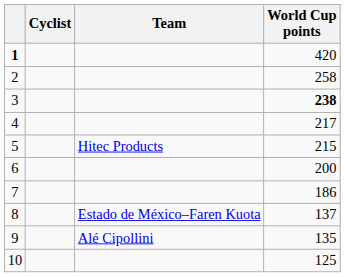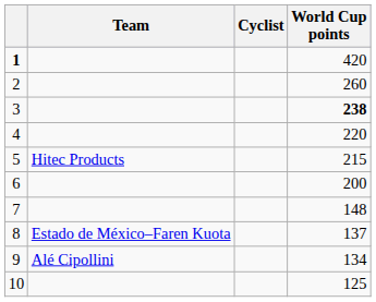columns swapped: Cyclist <-> Team
2 | World Cup points: 258 -> 260
4 | World Cup points: 217 -> 220
7 | World Cup points: 186 -> 148
9 | World Cup points: 135 -> 134
